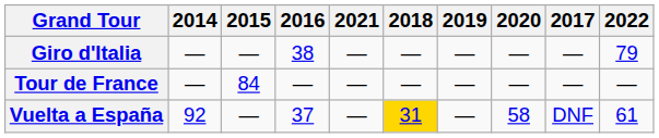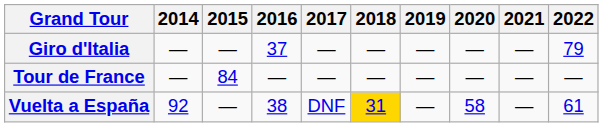columns swapped: 2017 <-> 2021
Giro d'Italia | 2016: 38 -> 37
Vuelta a España | 2016: 37 -> 38
